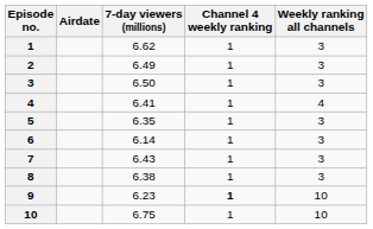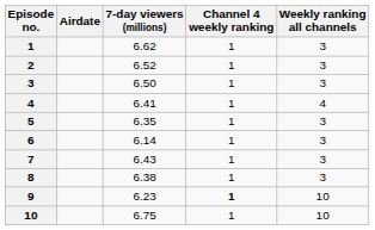2 | 7-day viewers (millions): 6.49 -> 6.52
